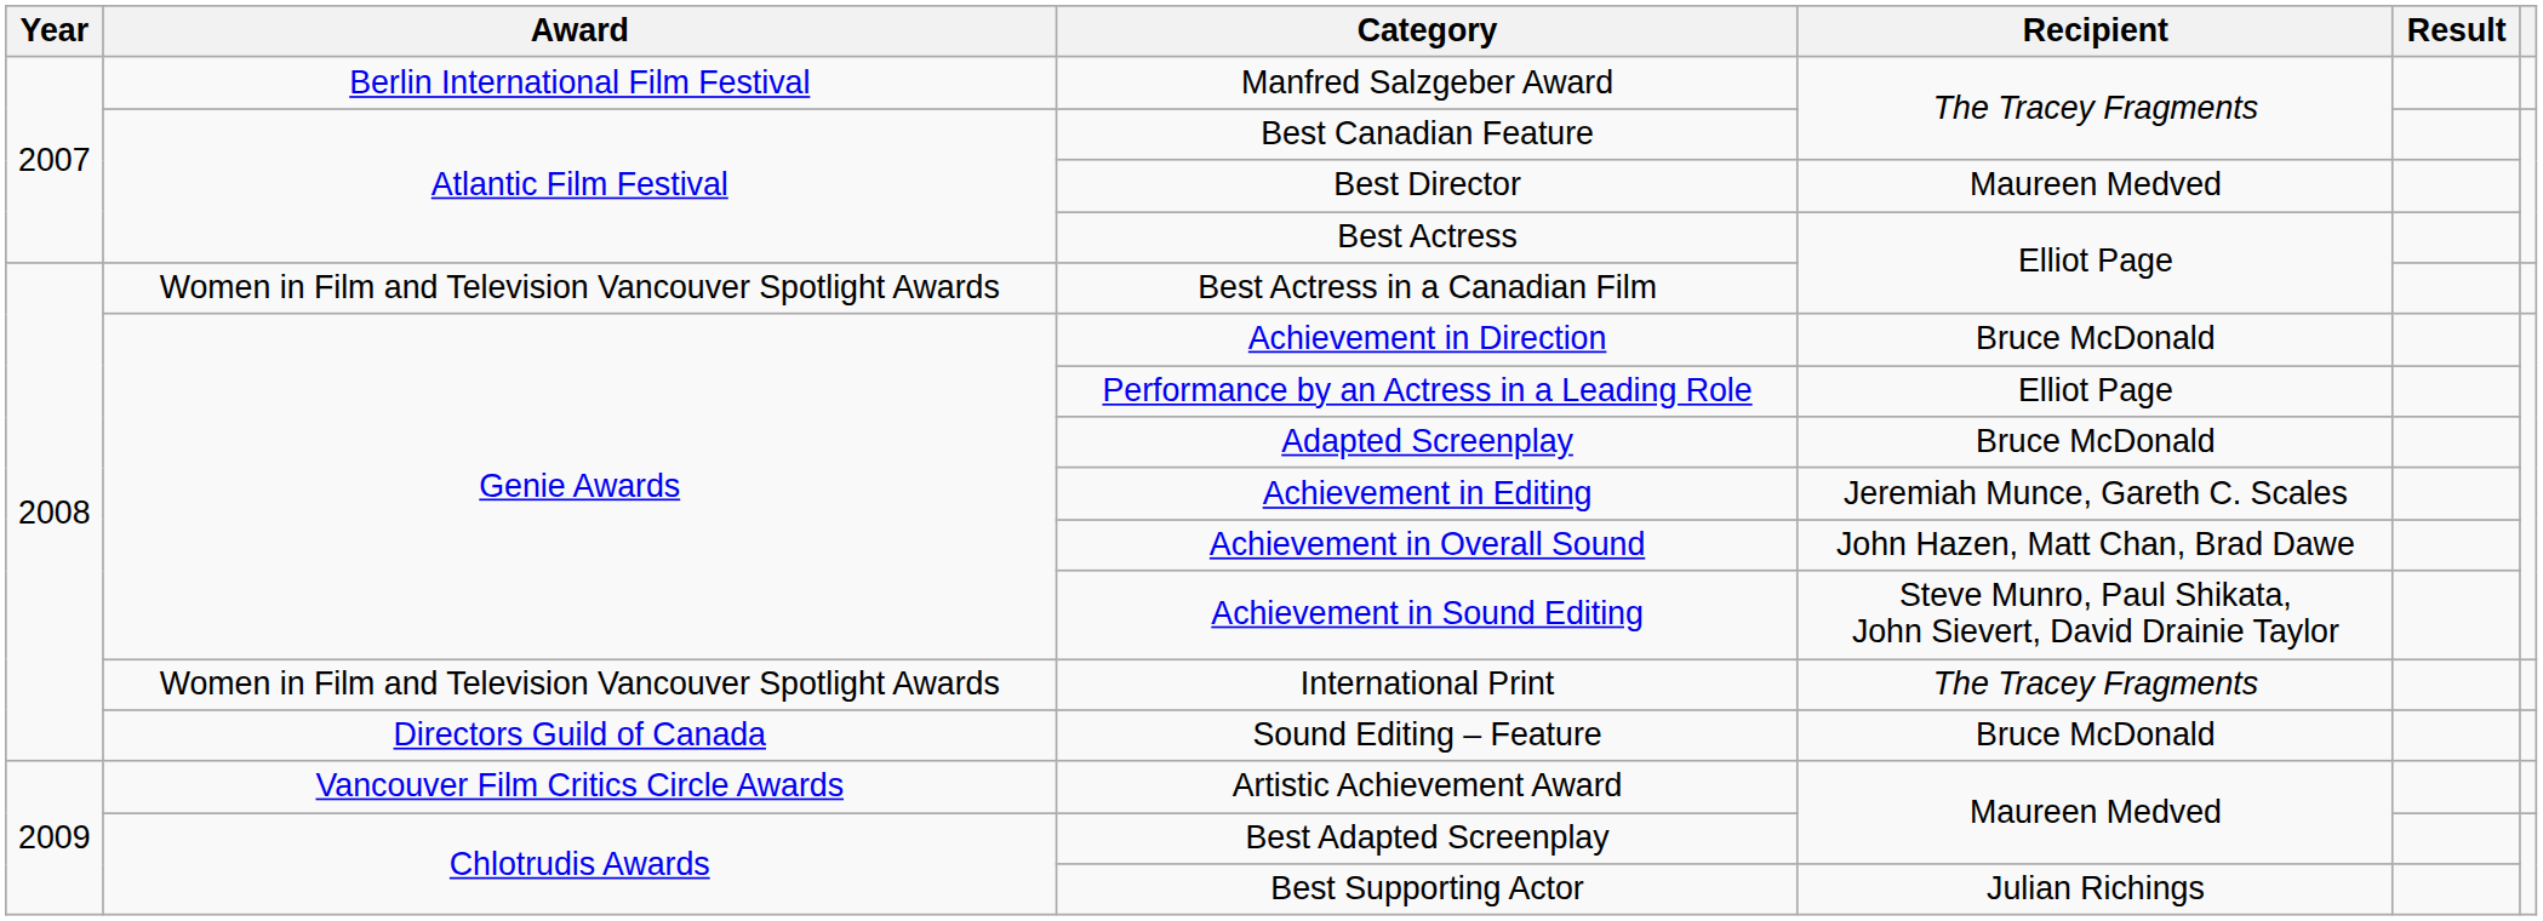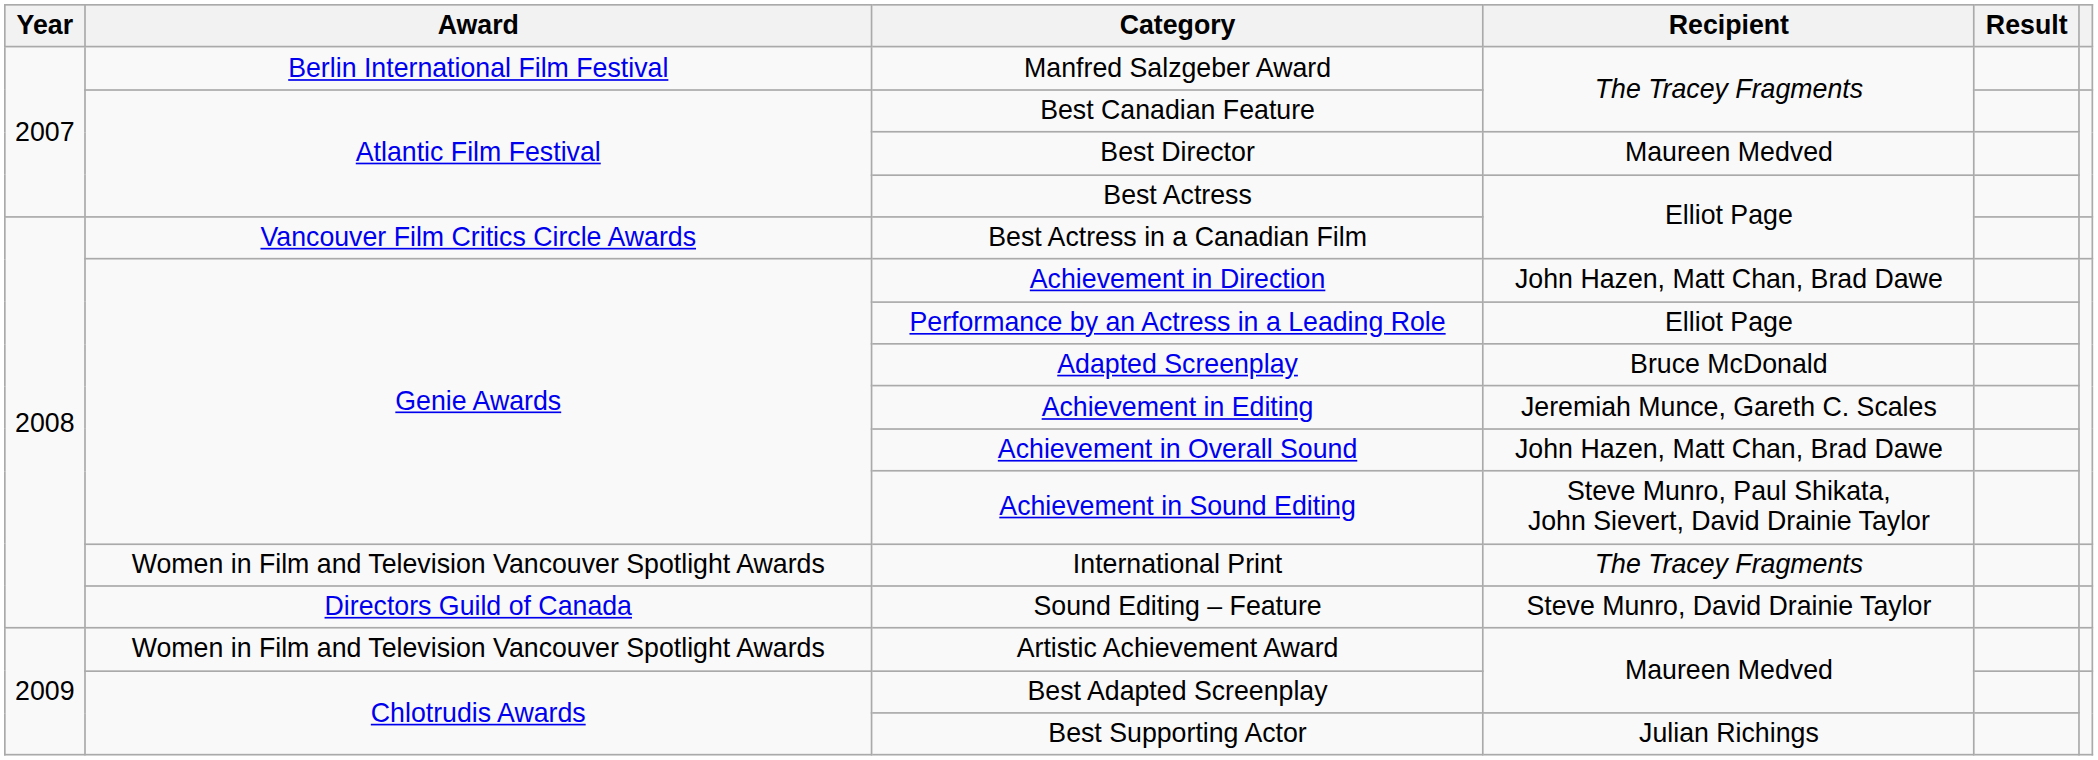Best Actress in a Canadian Film | Award: Women in Film and Television Vancouver Spotlight Awards -> Vancouver Film Critics Circle Awards
Achievement in Direction | Recipient: Bruce McDonald -> John Hazen, Matt Chan, Brad Dawe
Sound Editing – Feature | Recipient: Bruce McDonald -> Steve Munro, David Drainie Taylor
Artistic Achievement Award | Award: Vancouver Film Critics Circle Awards -> Women in Film and Television Vancouver Spotlight Awards
